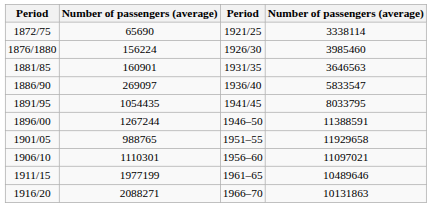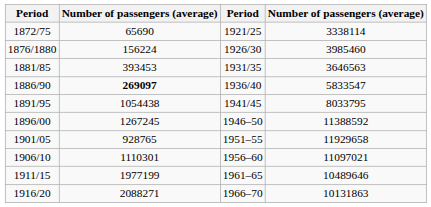1881/85 | column 2: 160901 -> 393453
1886/90 | column 2: normal -> bold
1891/95 | column 2: 1054435 -> 1054438
1896/00 | column 2: 1267244 -> 1267245
1896/00 | column 4: 11388591 -> 11388592
1901/05 | column 2: 988765 -> 928765
